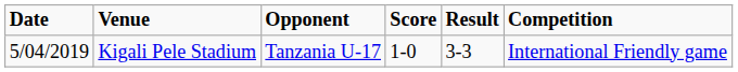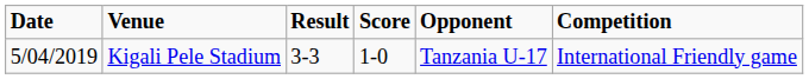columns swapped: Opponent <-> Result
